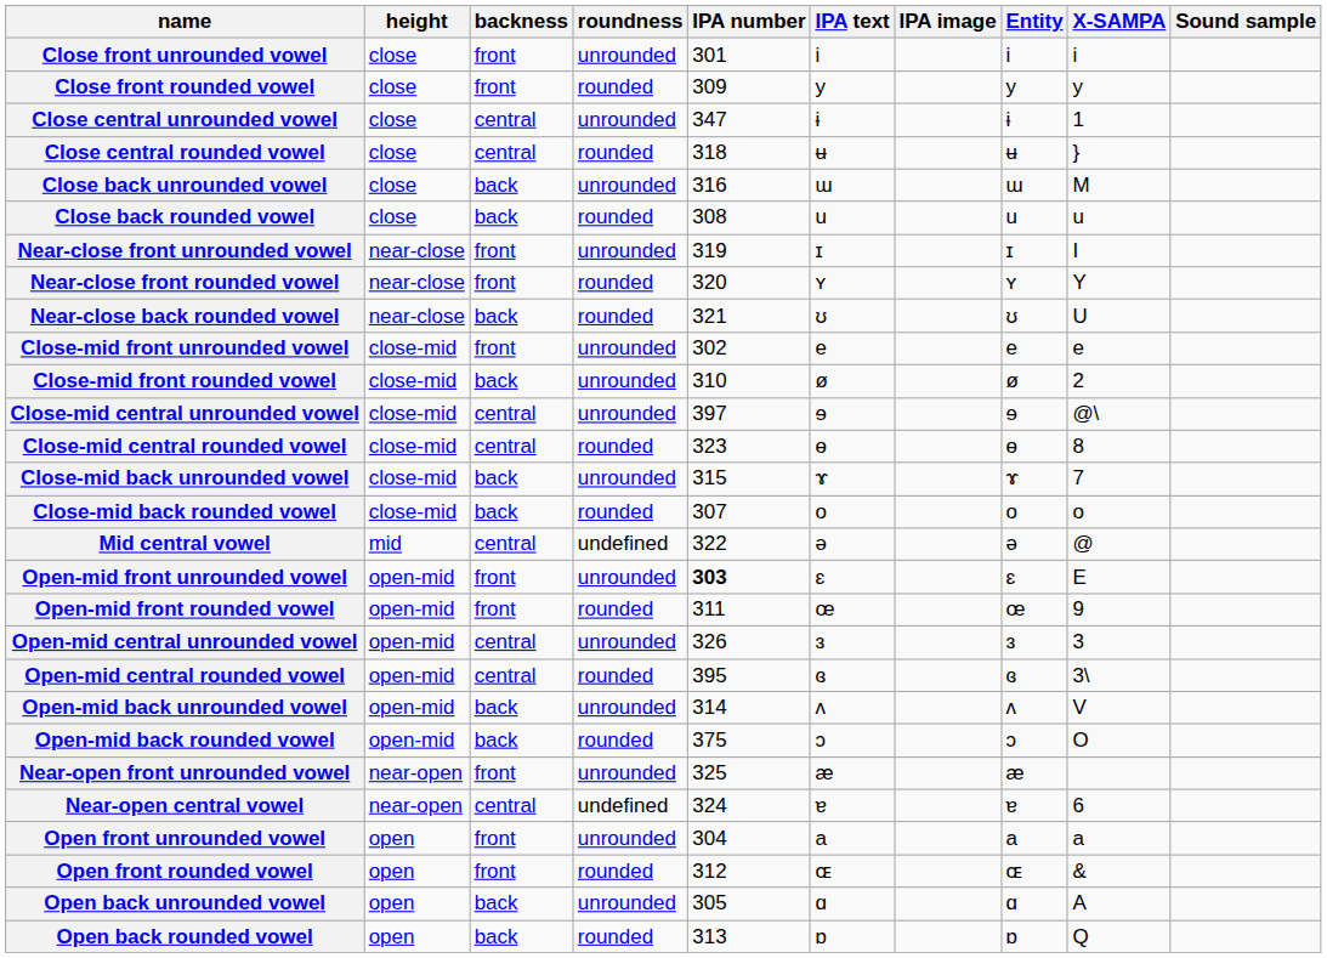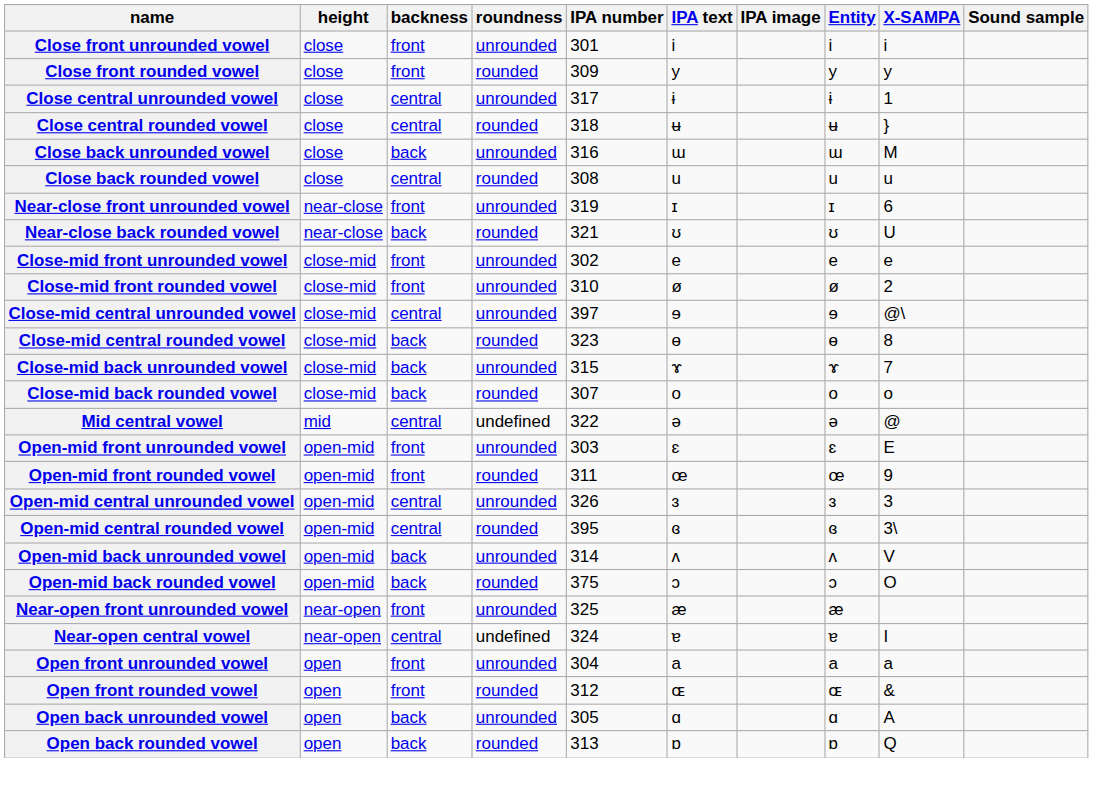Close central unrounded vowel | IPA number: 347 -> 317
Close back rounded vowel | backness: back -> central
Near-close front unrounded vowel | X-SAMPA: I -> 6
- row: Near-close front rounded vowel | near-close | front | rounded | 320 | ʏ | ʏ | Y
Close-mid front rounded vowel | backness: back -> front
Close-mid central rounded vowel | backness: central -> back
Open-mid front unrounded vowel | IPA number: bold -> normal
Near-open central vowel | X-SAMPA: 6 -> I
